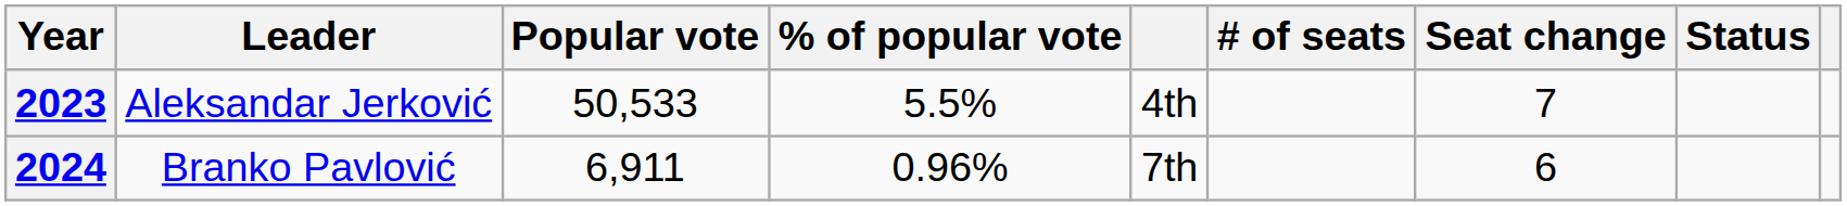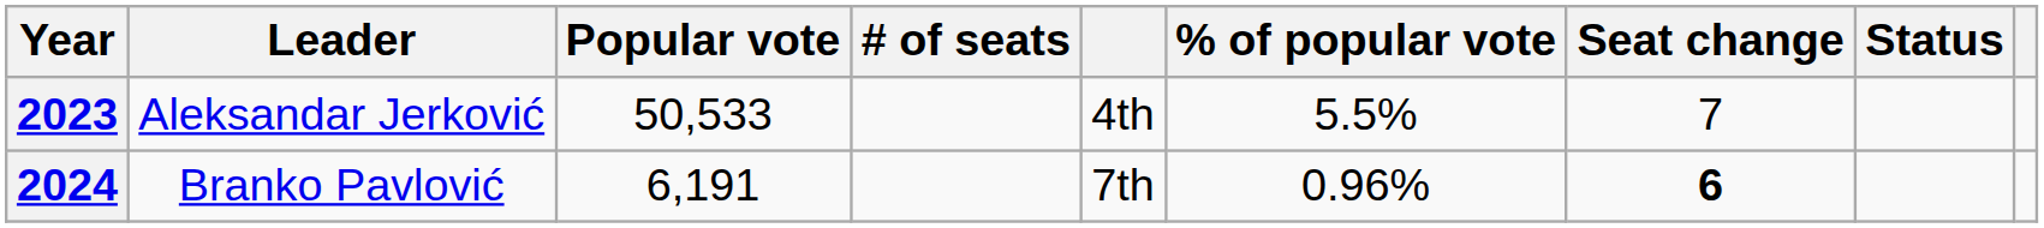columns swapped: % of popular vote <-> # of seats
2024 | Popular vote: 6,911 -> 6,191
2024 | Seat change: normal -> bold
